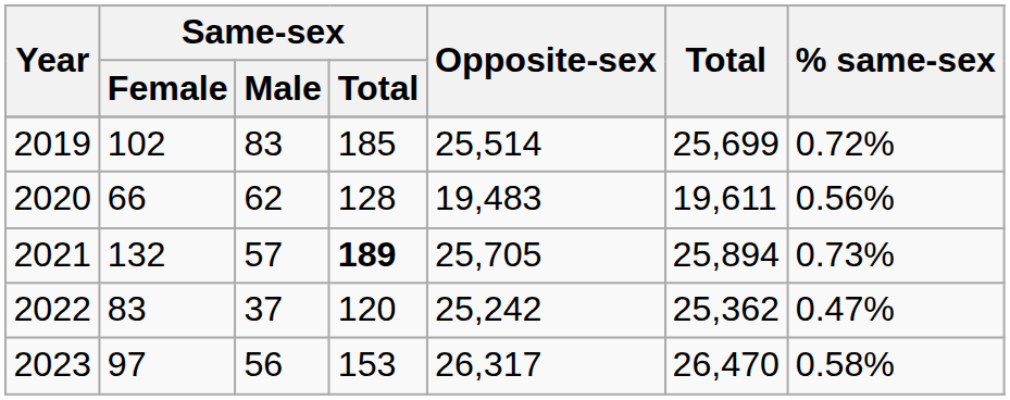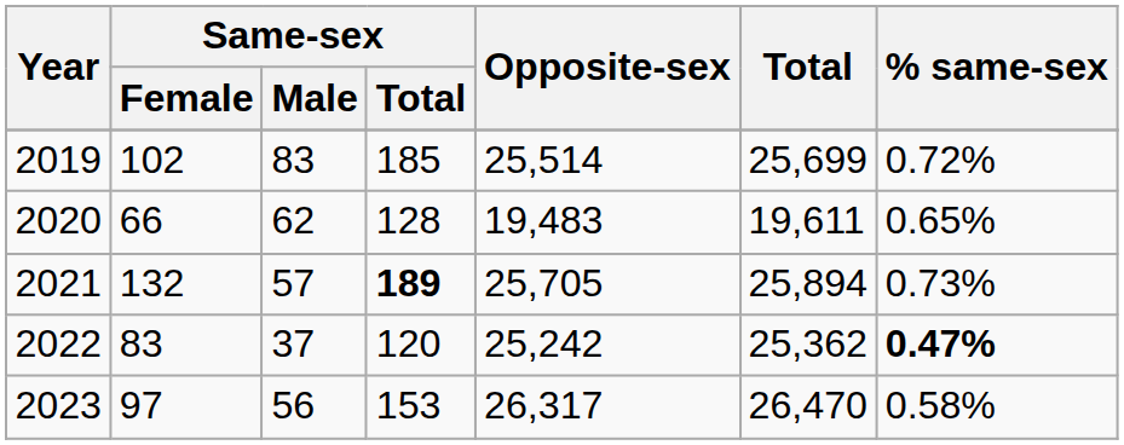2020 | % same-sex: 0.56% -> 0.65%
2022 | % same-sex: normal -> bold
